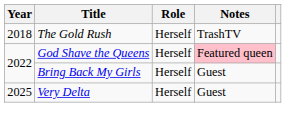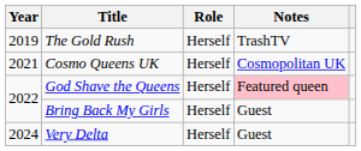The Gold Rush | Year: 2018 -> 2019
+ row: 2021 | Cosmo Queens UK | Herself | Cosmopolitan UK
Very Delta | Year: 2025 -> 2024
